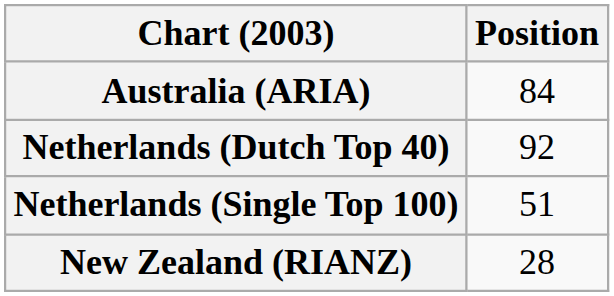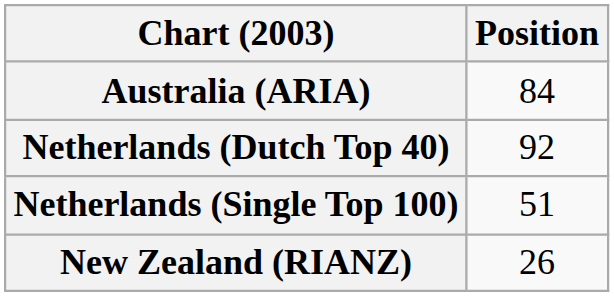New Zealand (RIANZ) | Position: 28 -> 26
